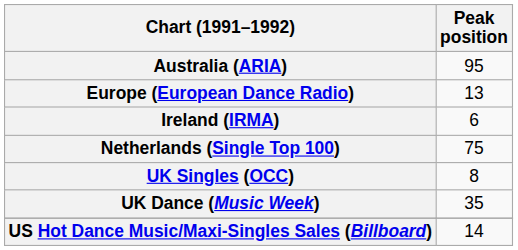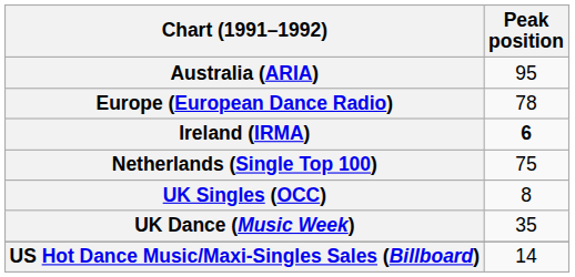Europe (European Dance Radio) | Peak position: 13 -> 78
Ireland (IRMA) | Peak position: normal -> bold
